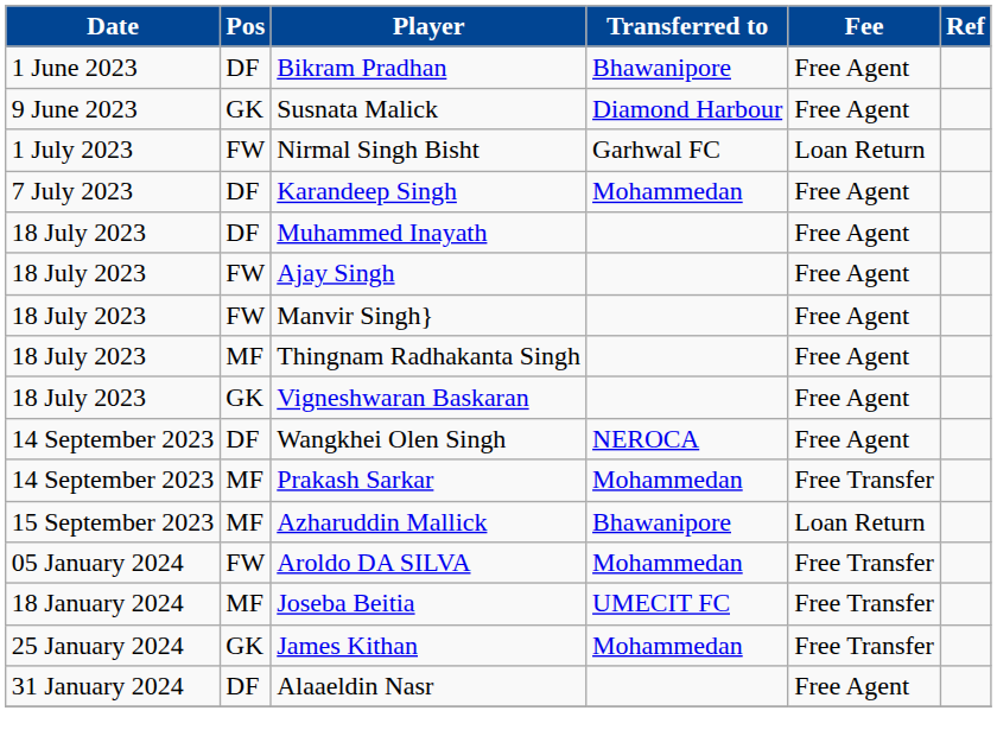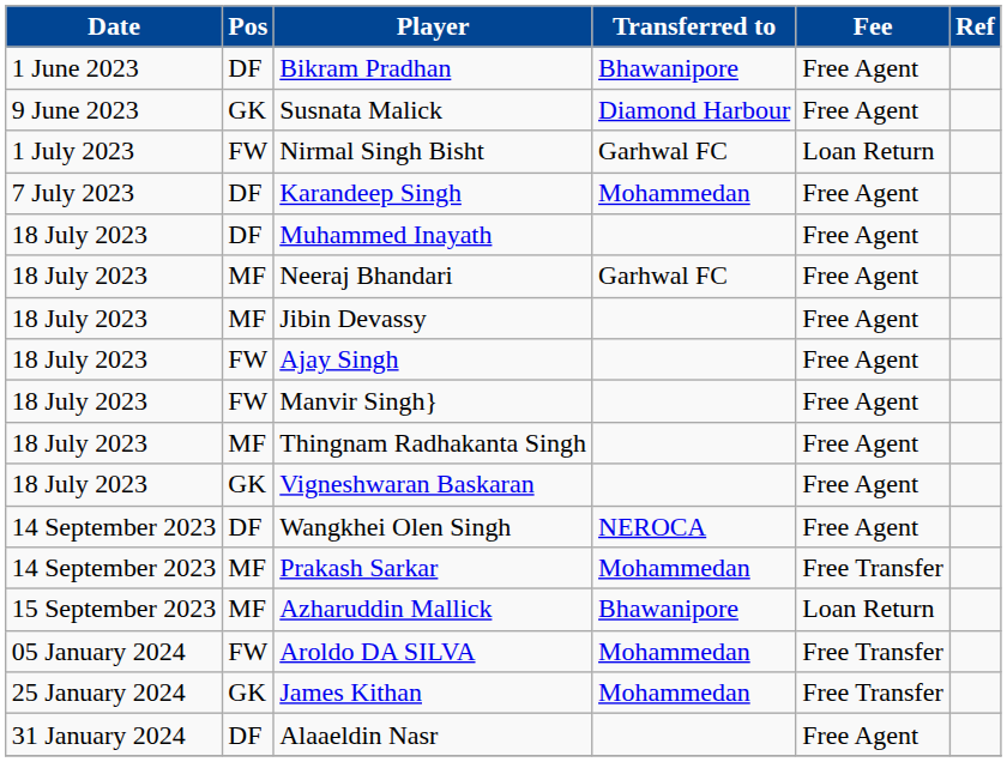+ row: 18 July 2023 | MF | Neeraj Bhandari | Garhwal FC | Free Agent
+ row: 18 July 2023 | MF | Jibin Devassy | Free Agent
- row: 18 January 2024 | MF | Joseba Beitia | UMECIT FC | Free Transfer
